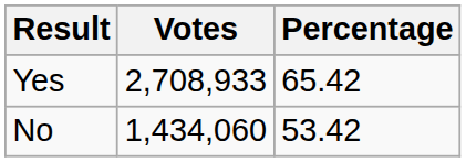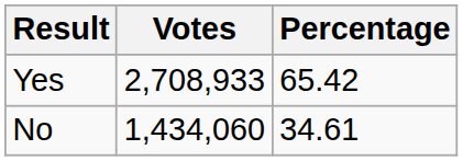No | Percentage: 53.42 -> 34.61
